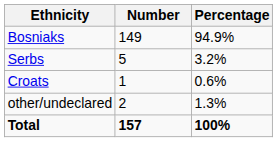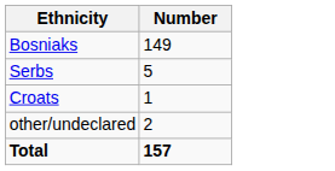- column: Percentage | 94.9% | 3.2% | 0.6% | 1.3% | 100%
